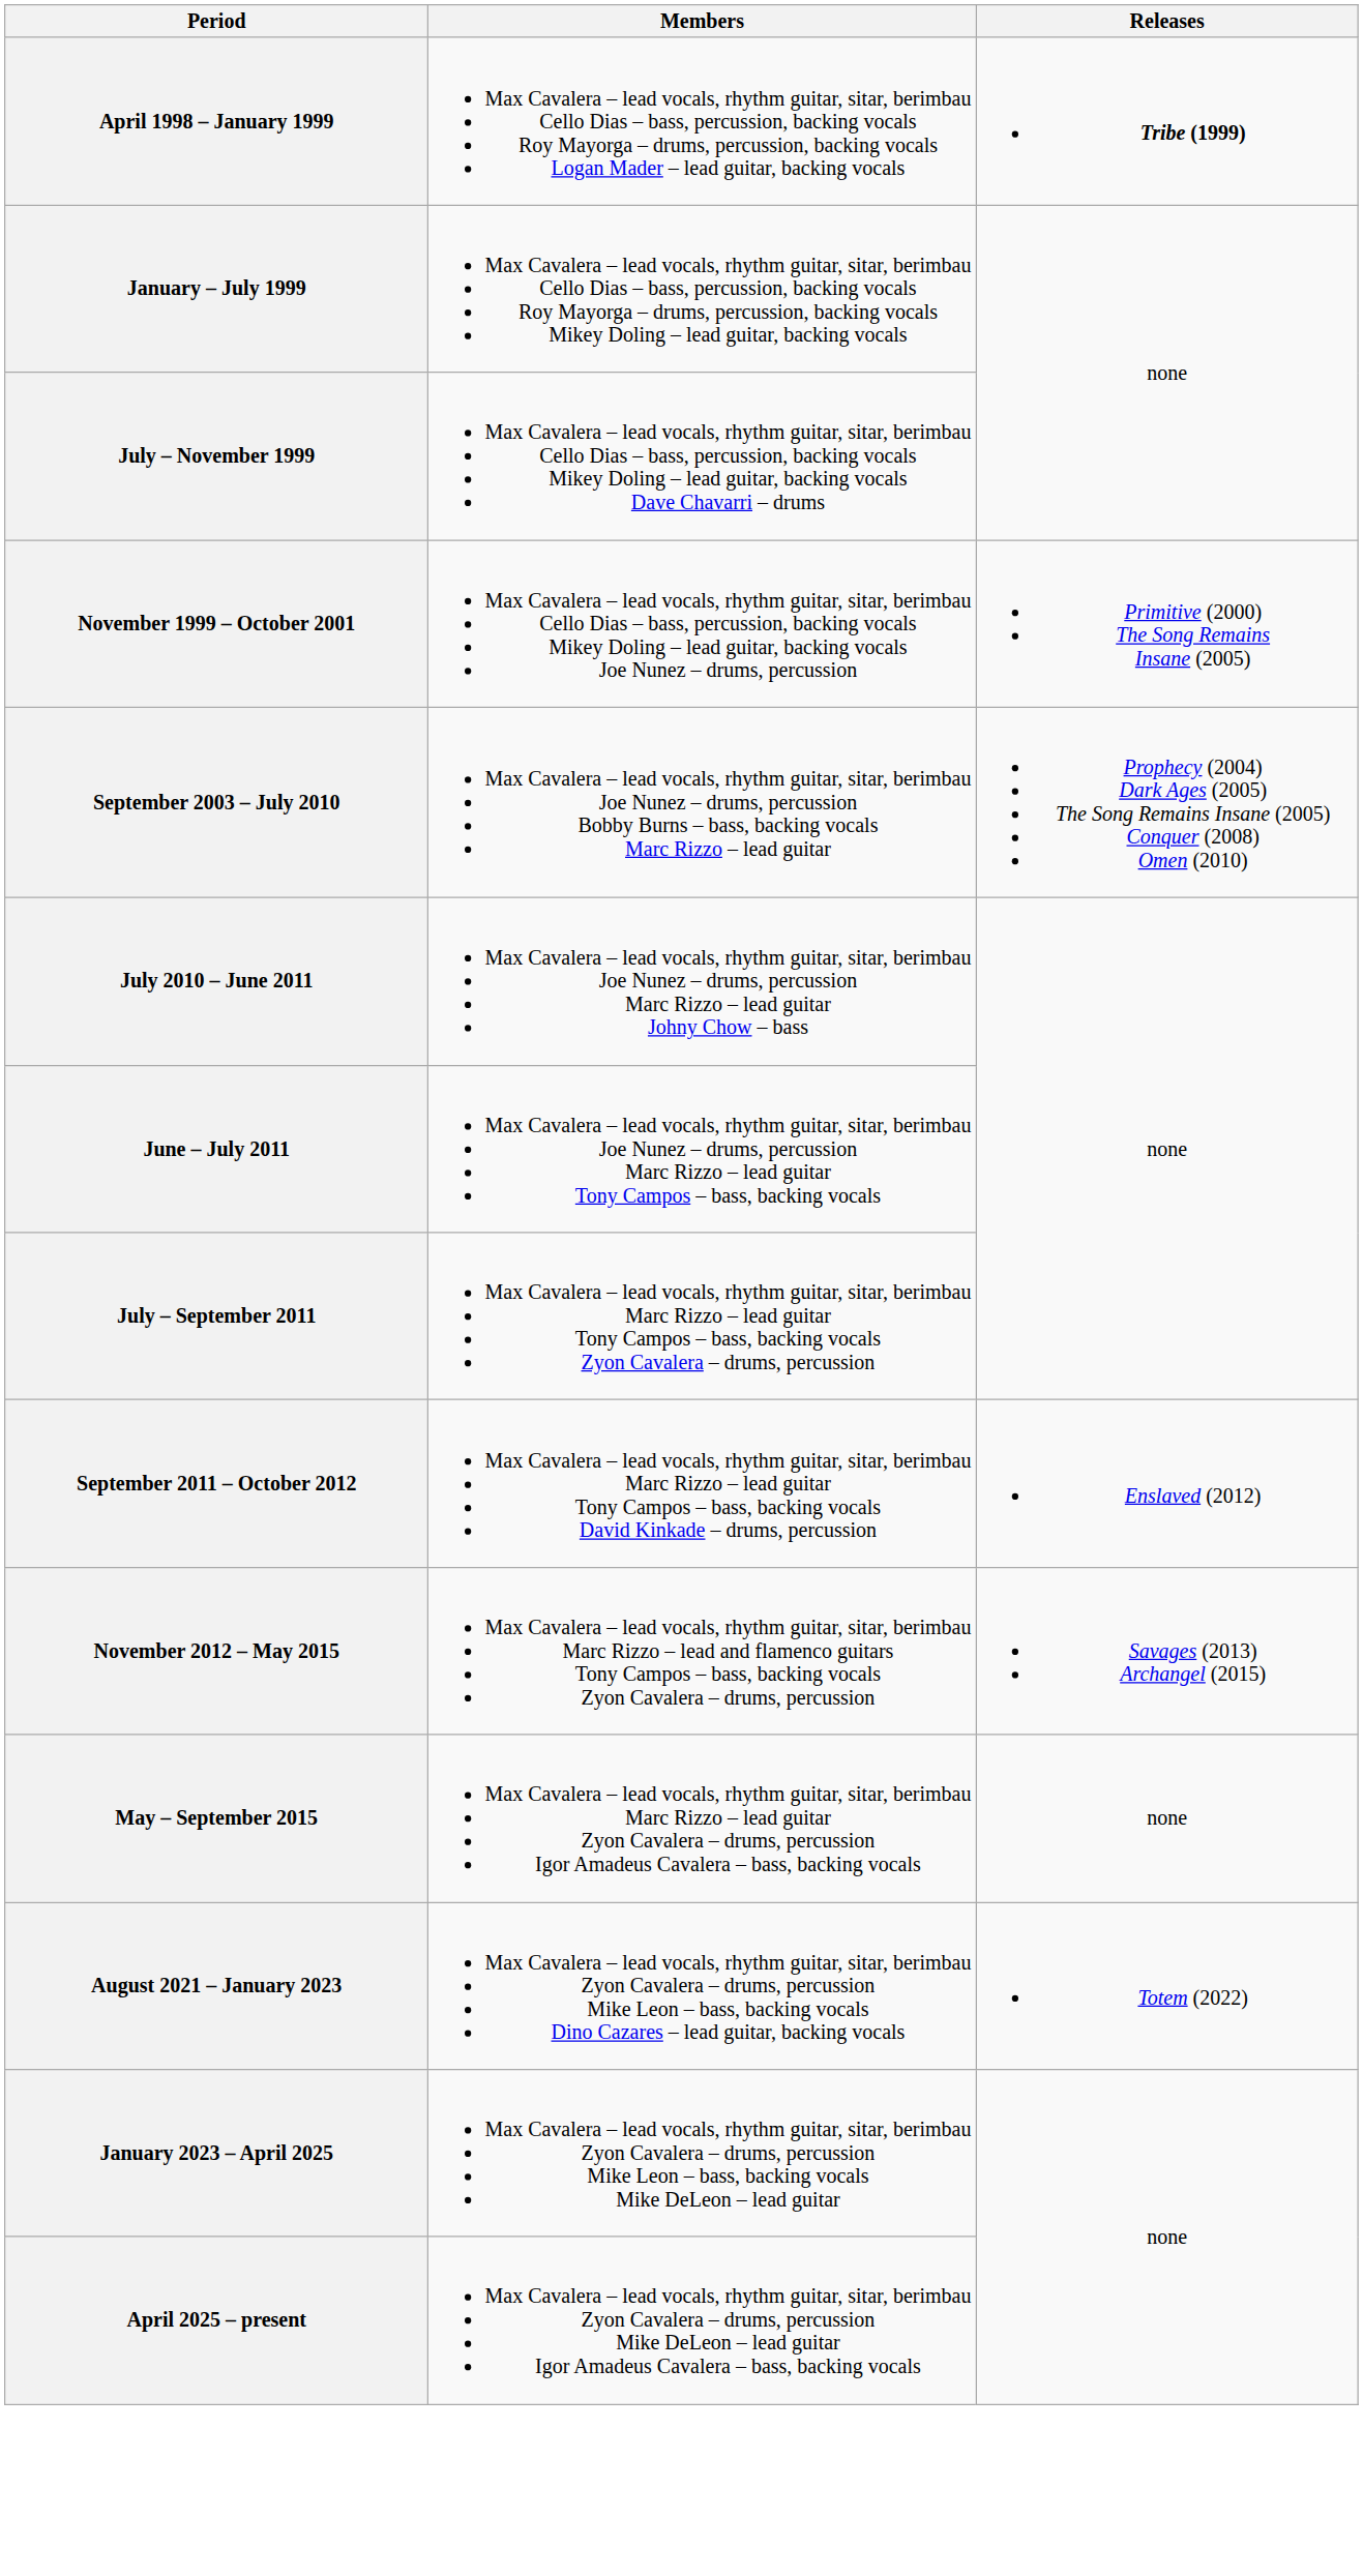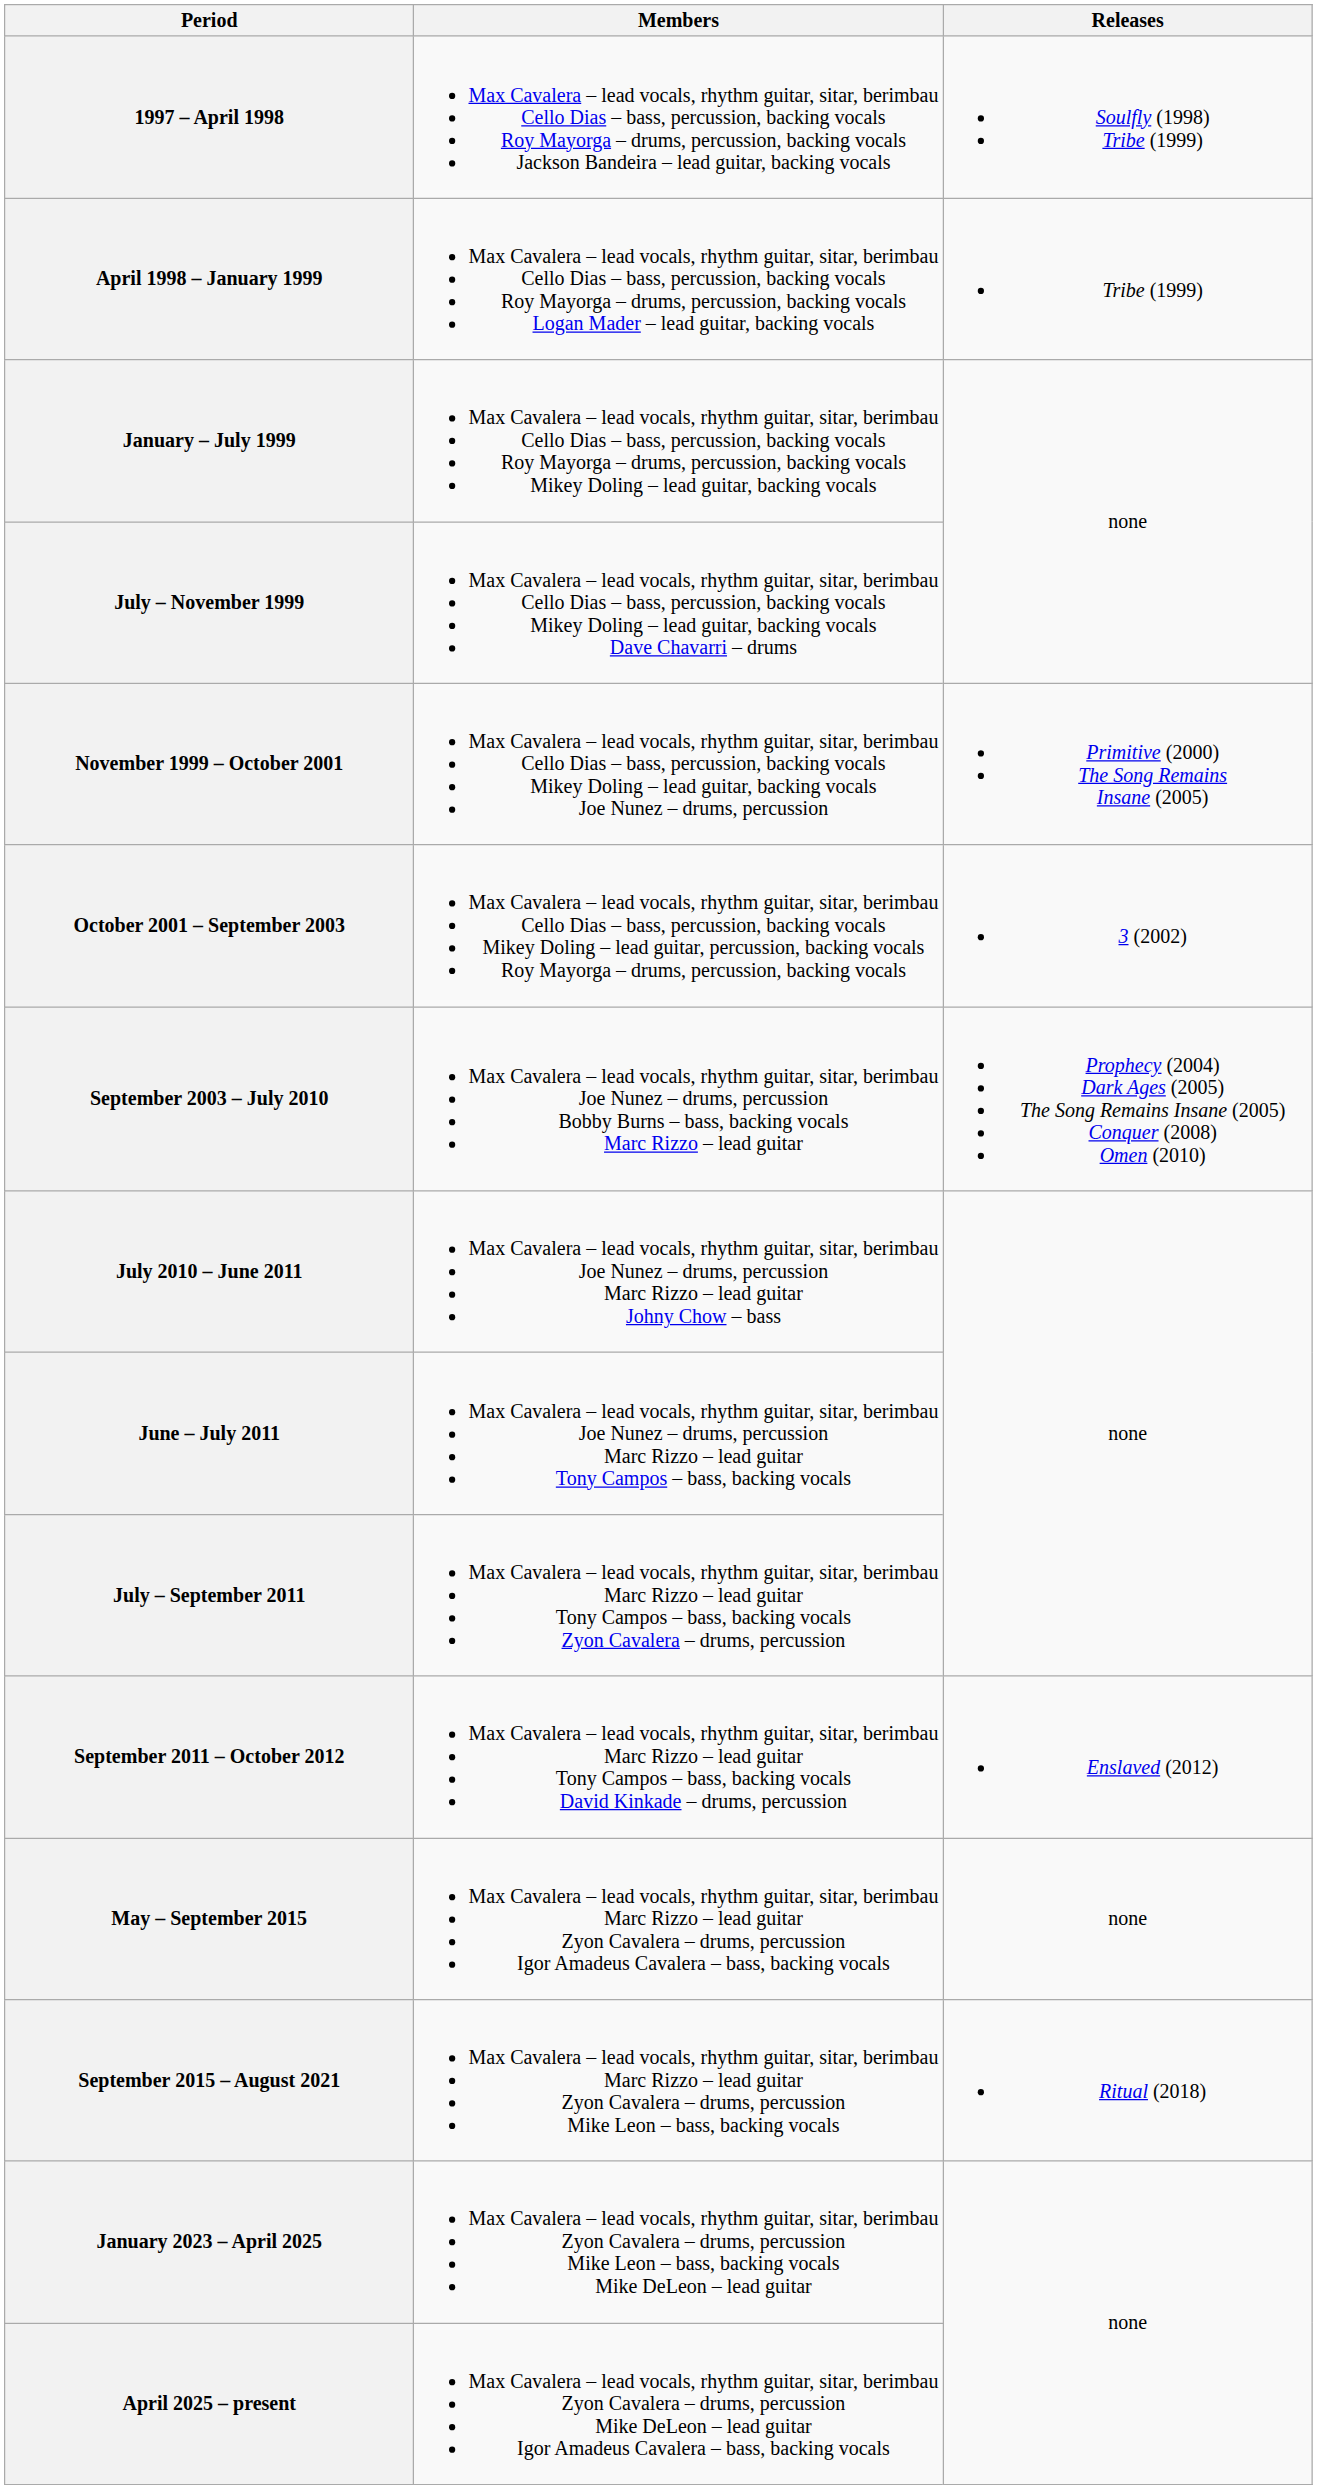+ row: 1997 – April 1998 | Max Cavalera – lead vocals, rhythm guitar, sitar, berimbau Cello Dias – bass, percussion, backing vocals Roy Mayorga – drums, percussion, backing vocals Jackson Bandeira – lead guitar, backing vocals | Soulfly (1998) Tribe (1999)
April 1998 – January 1999 | Releases: bold -> normal
+ row: October 2001 – September 2003 | Max Cavalera – lead vocals, rhythm guitar, sitar, berimbau Cello Dias – bass, percussion, backing vocals Mikey Doling – lead guitar, percussion, backing vocals Roy Mayorga – drums, percussion, backing vocals | 3 (2002)
- row: November 2012 – May 2015 | Max Cavalera – lead vocals, rhythm guitar, sitar, berimbau Marc Rizzo – lead and flamenco guitars Tony Campos – bass, backing vocals Zyon Cavalera – drums, percussion | Savages (2013) Archangel (2015)
+ row: September 2015 – August 2021 | Max Cavalera – lead vocals, rhythm guitar, sitar, berimbau Marc Rizzo – lead guitar Zyon Cavalera – drums, percussion Mike Leon – bass, backing vocals | Ritual (2018)
- row: August 2021 – January 2023 | Max Cavalera – lead vocals, rhythm guitar, sitar, berimbau Zyon Cavalera – drums, percussion Mike Leon – bass, backing vocals Dino Cazares – lead guitar, backing vocals | Totem (2022)
